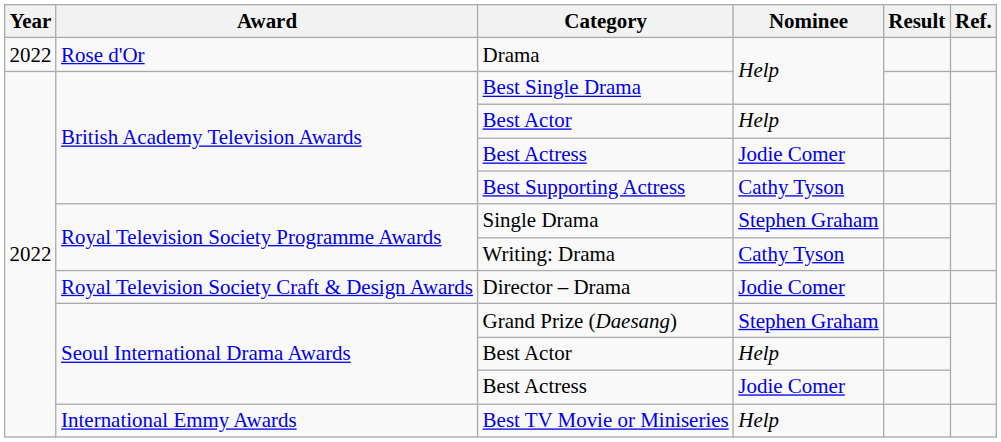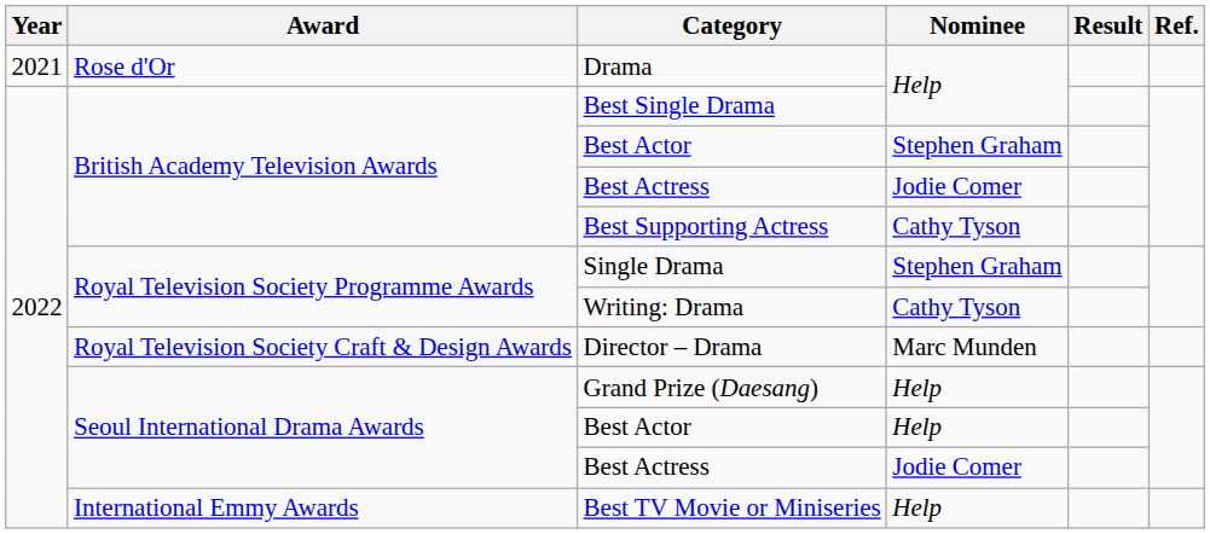Drama | Year: 2022 -> 2021
British Academy Television Awards / Best Actor | Nominee: Help -> Stephen Graham
Director – Drama | Nominee: Jodie Comer -> Marc Munden
Grand Prize (Daesang) | Nominee: Stephen Graham -> Help
